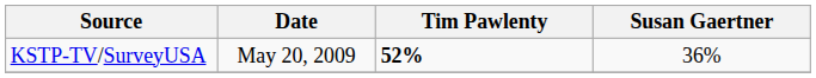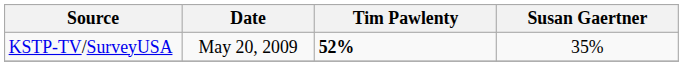KSTP-TV/SurveyUSA | Susan Gaertner: 36% -> 35%
